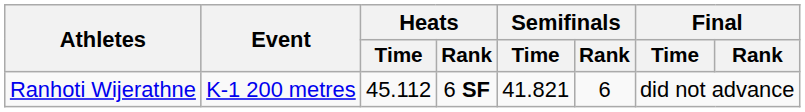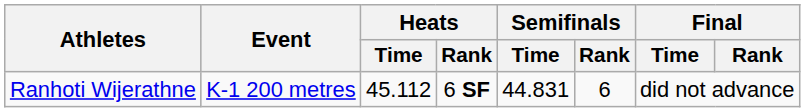Ranhoti Wijerathne | Semifinals / Time: 41.821 -> 44.831
